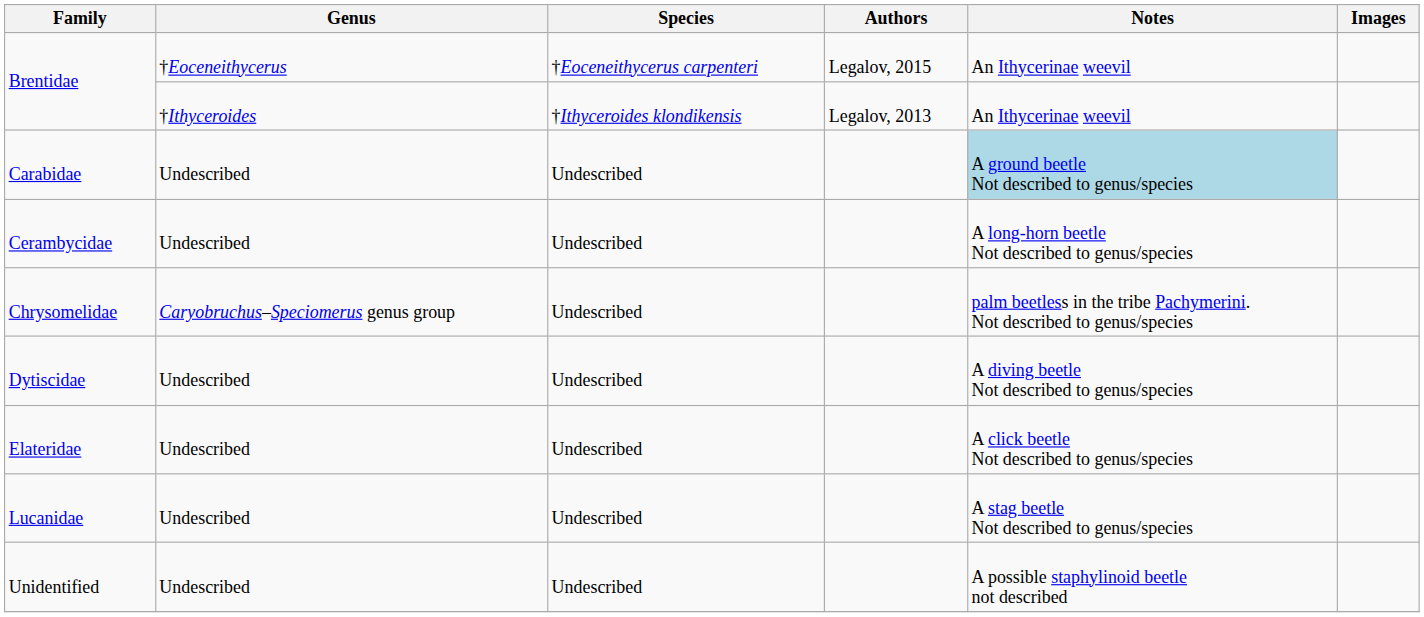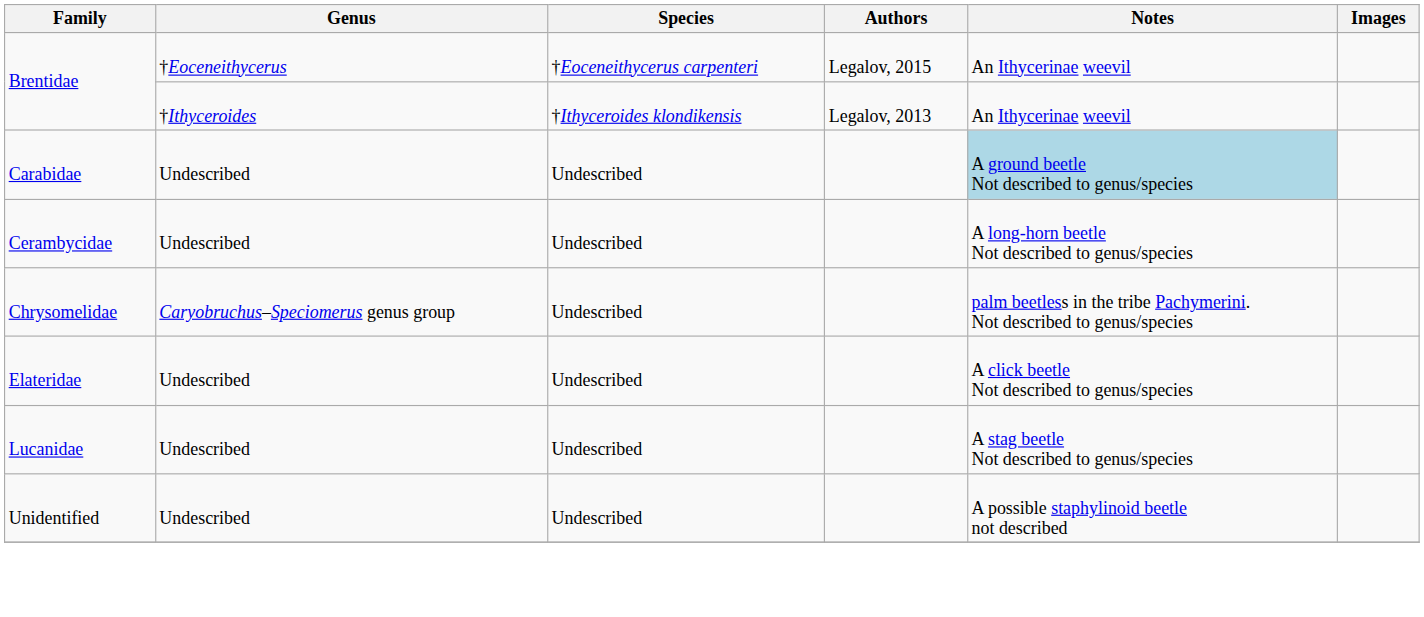- row: Dytiscidae | Undescribed | Undescribed | A diving beetle Not described to genus/species
